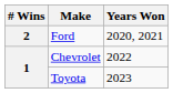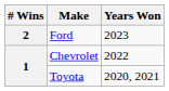Ford | Years Won: 2020, 2021 -> 2023
Toyota | Years Won: 2023 -> 2020, 2021
